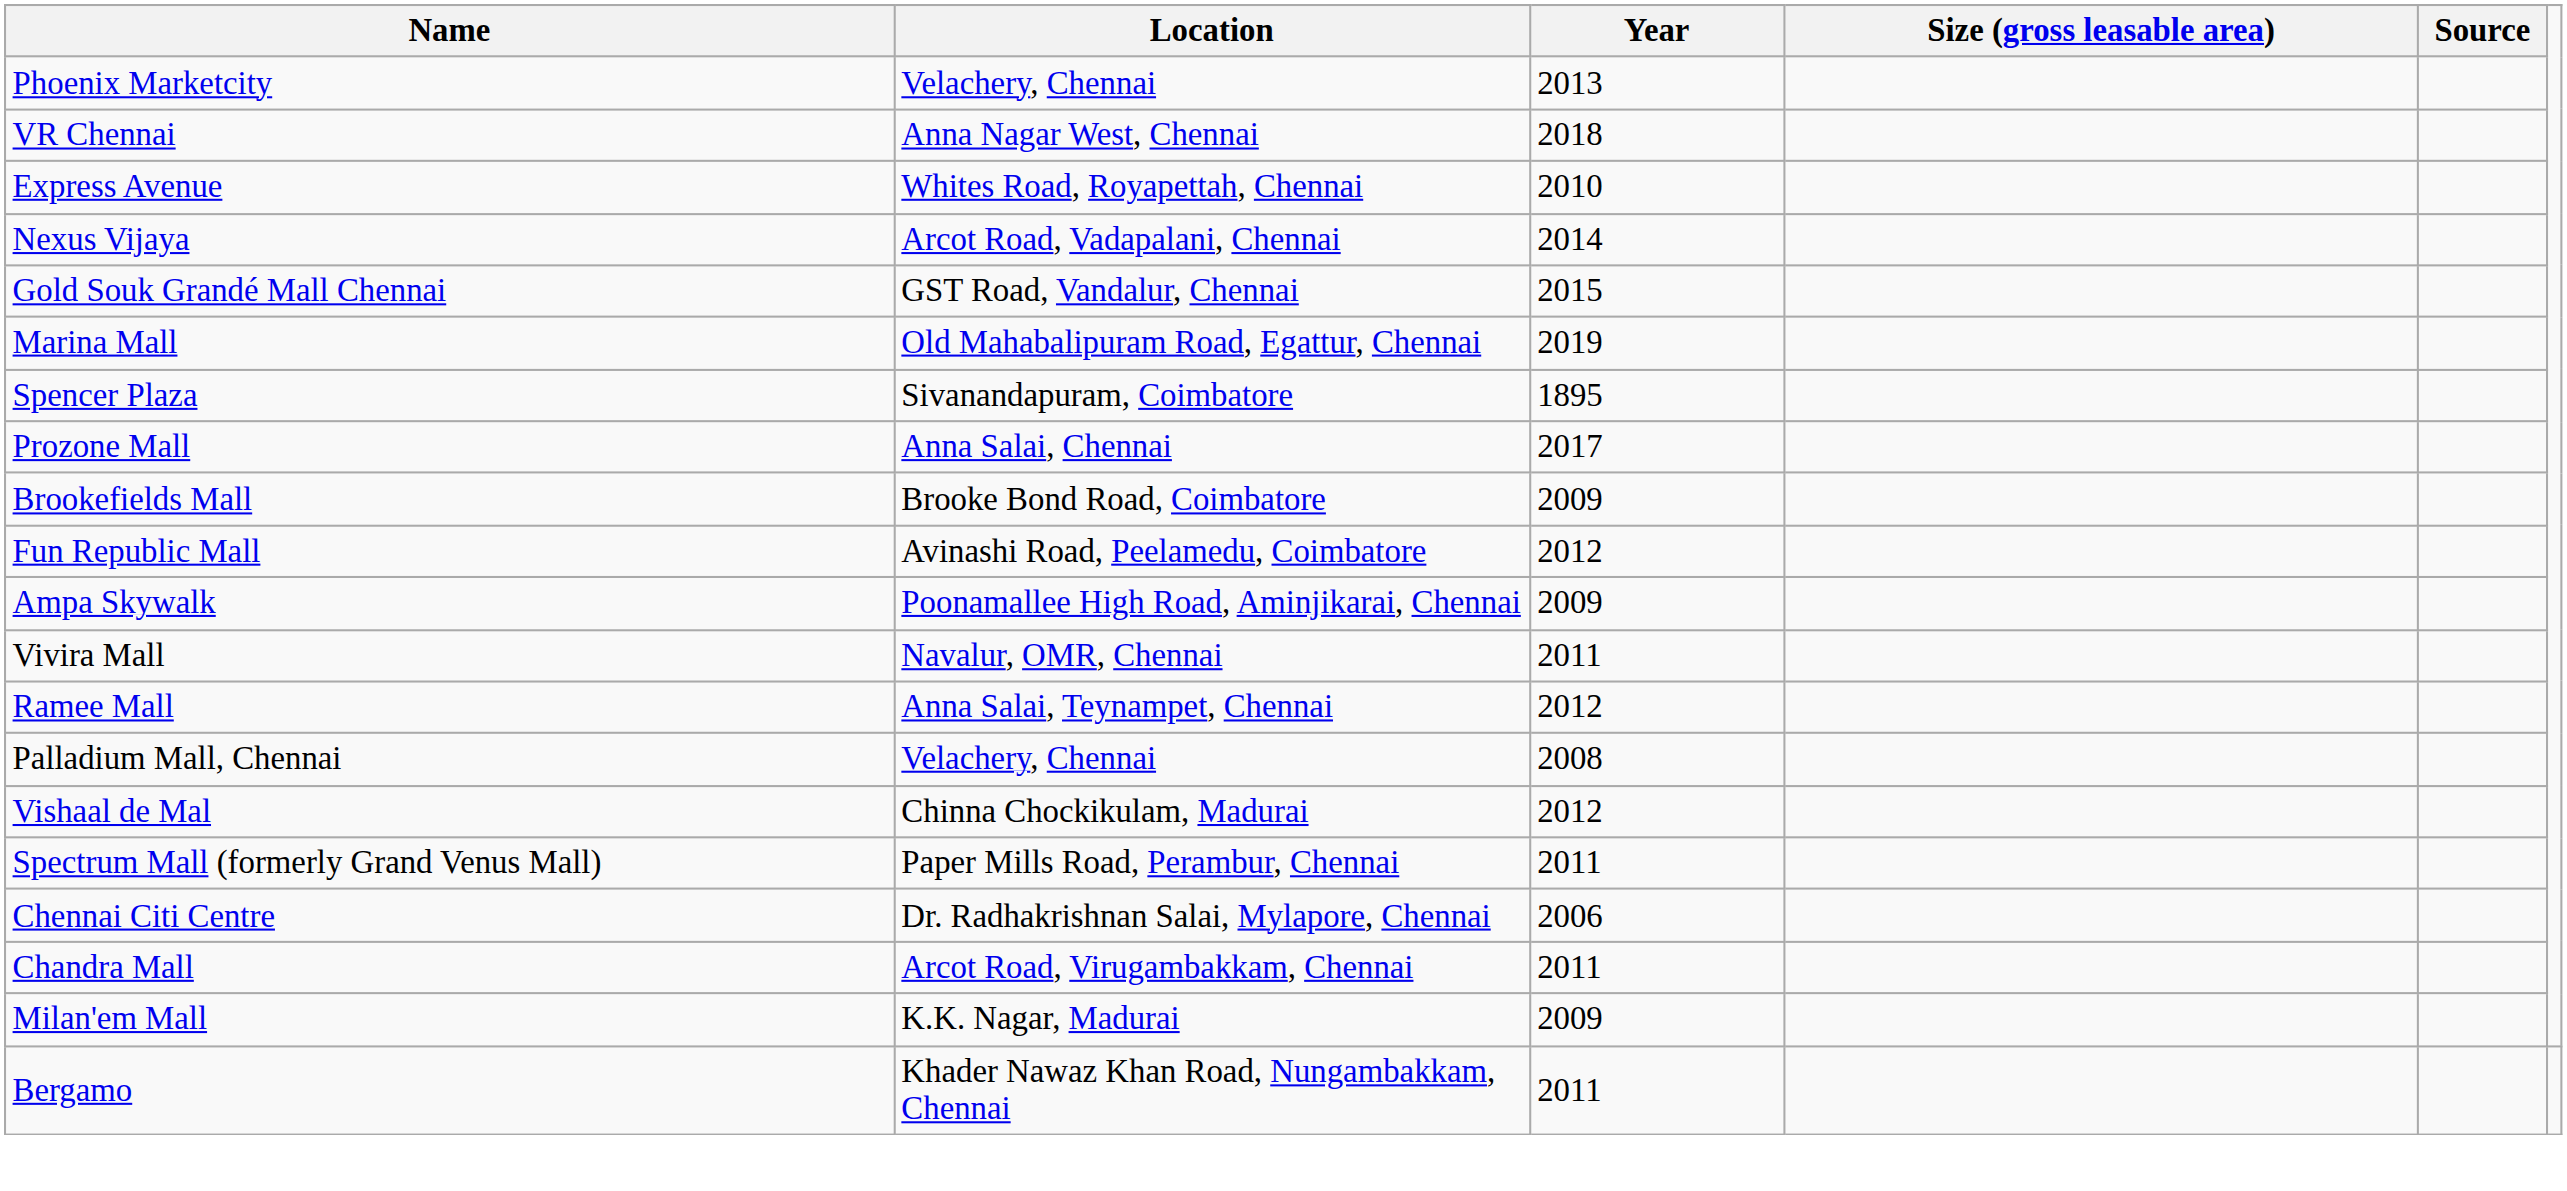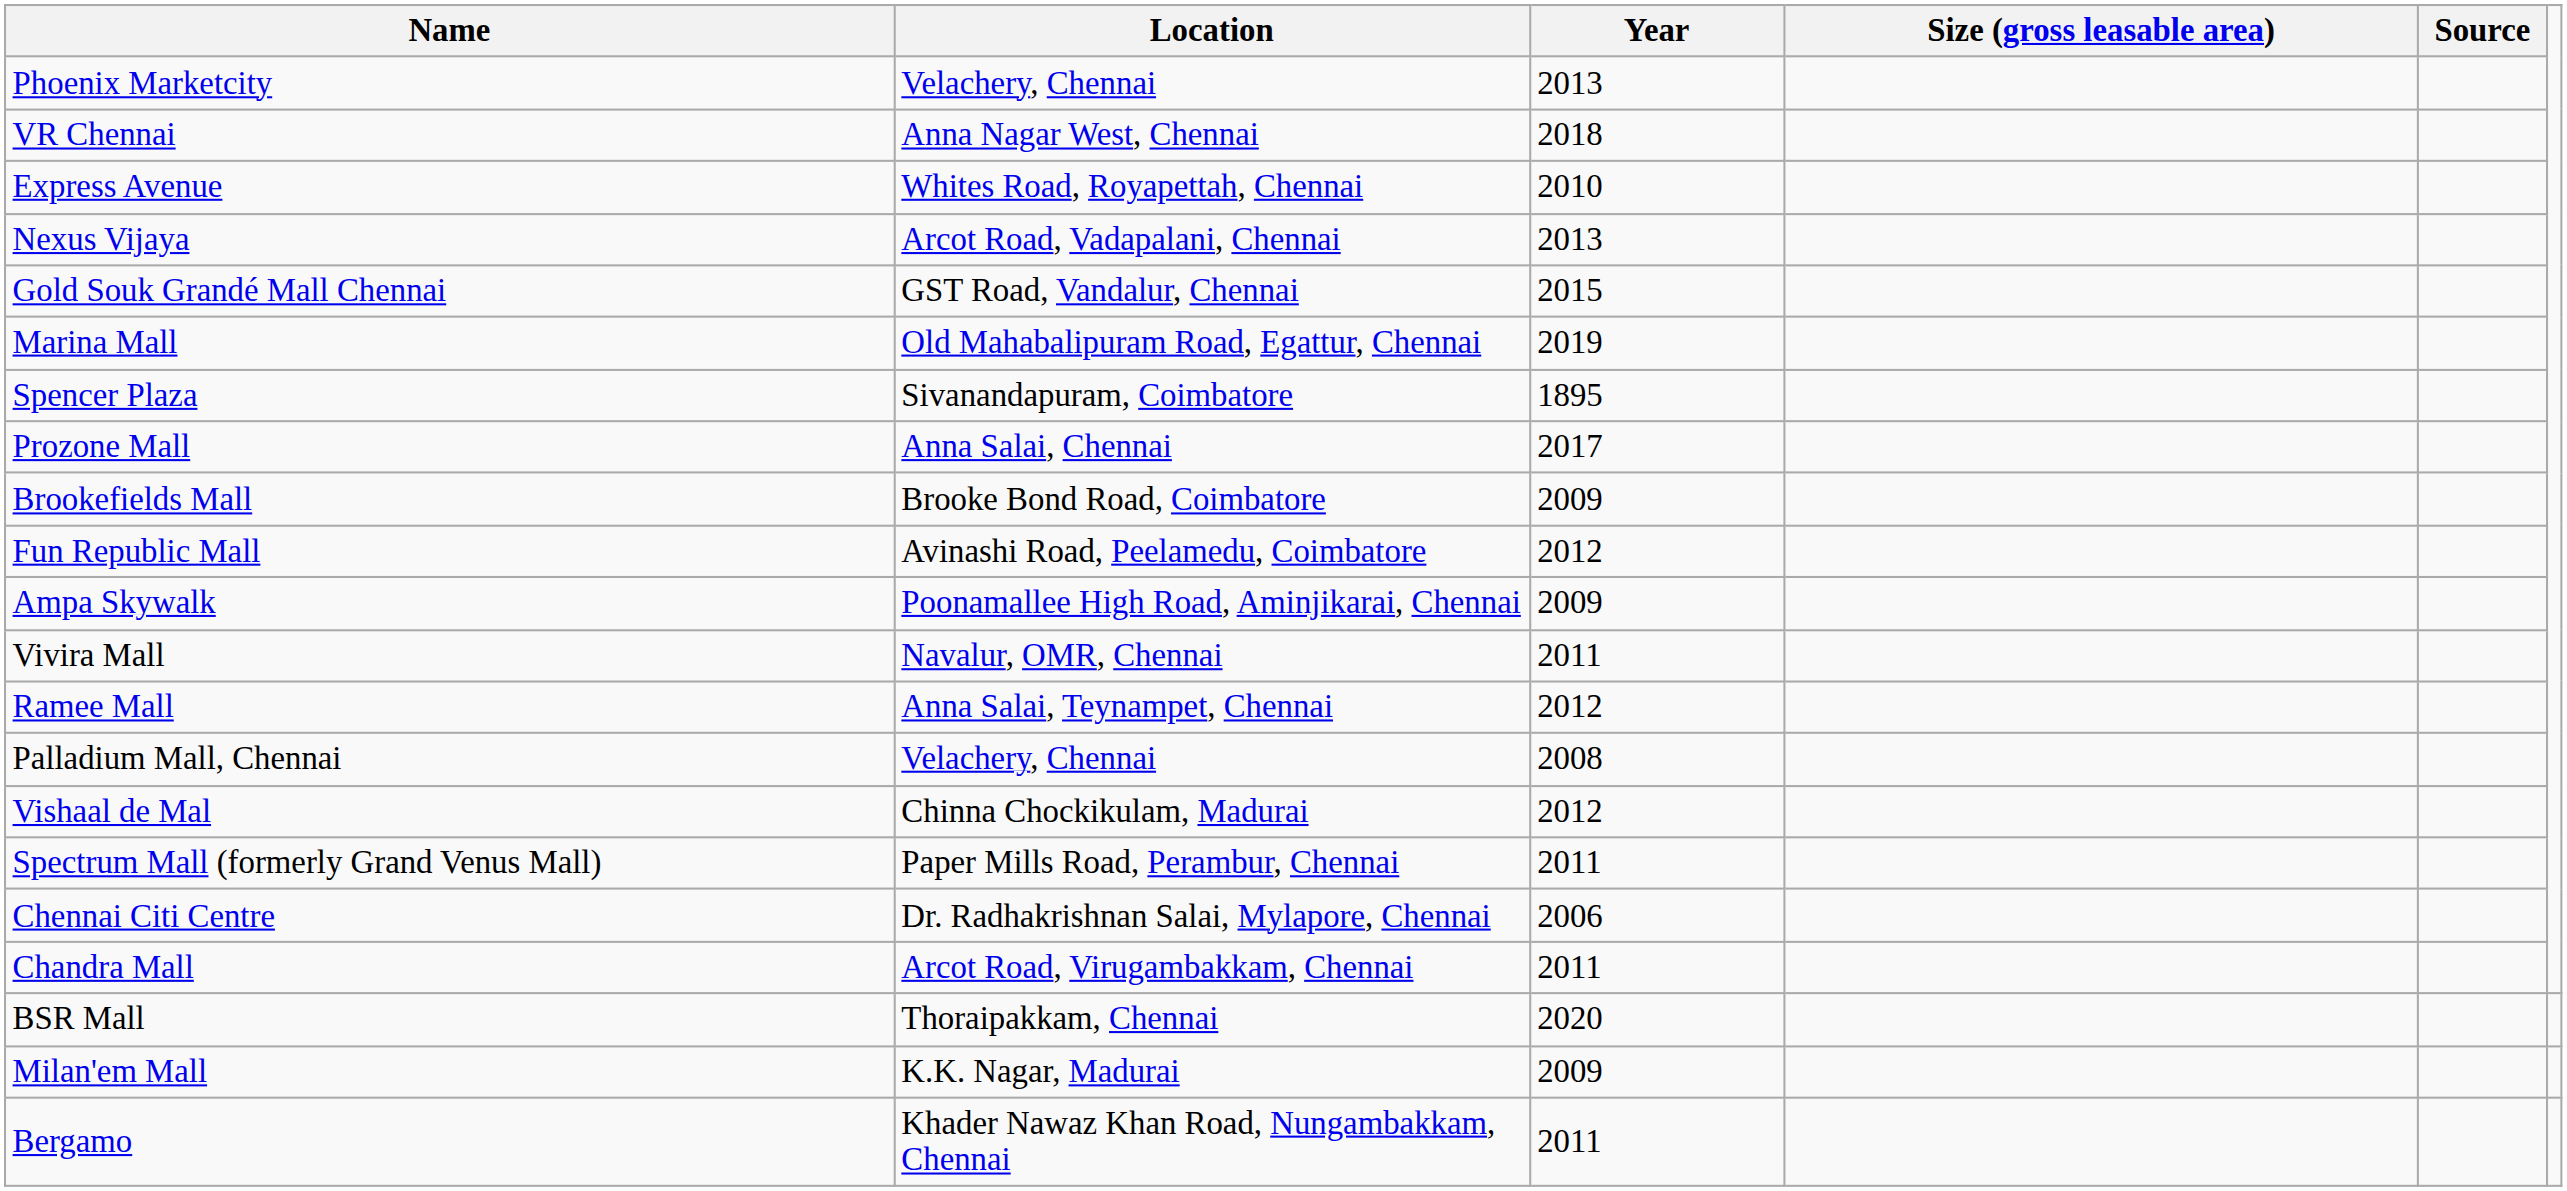Nexus Vijaya | Year: 2014 -> 2013
+ row: BSR Mall | Thoraipakkam, Chennai | 2020
